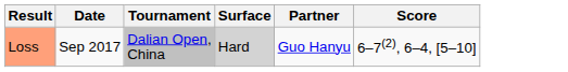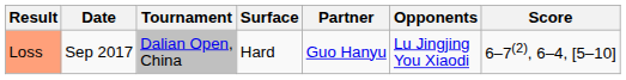+ column: Opponents | Lu Jingjing You Xiaodi
Loss | Surface: lightgrey background -> no background
